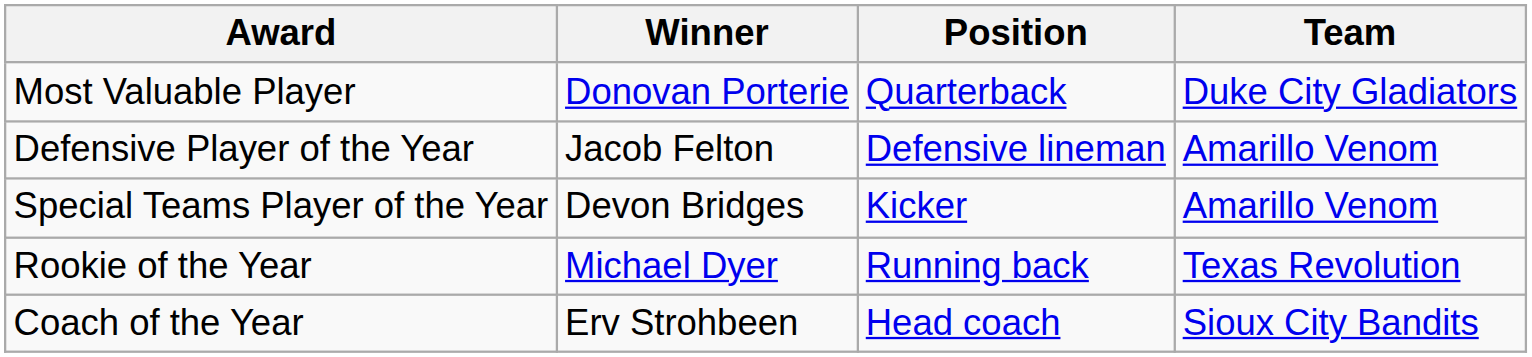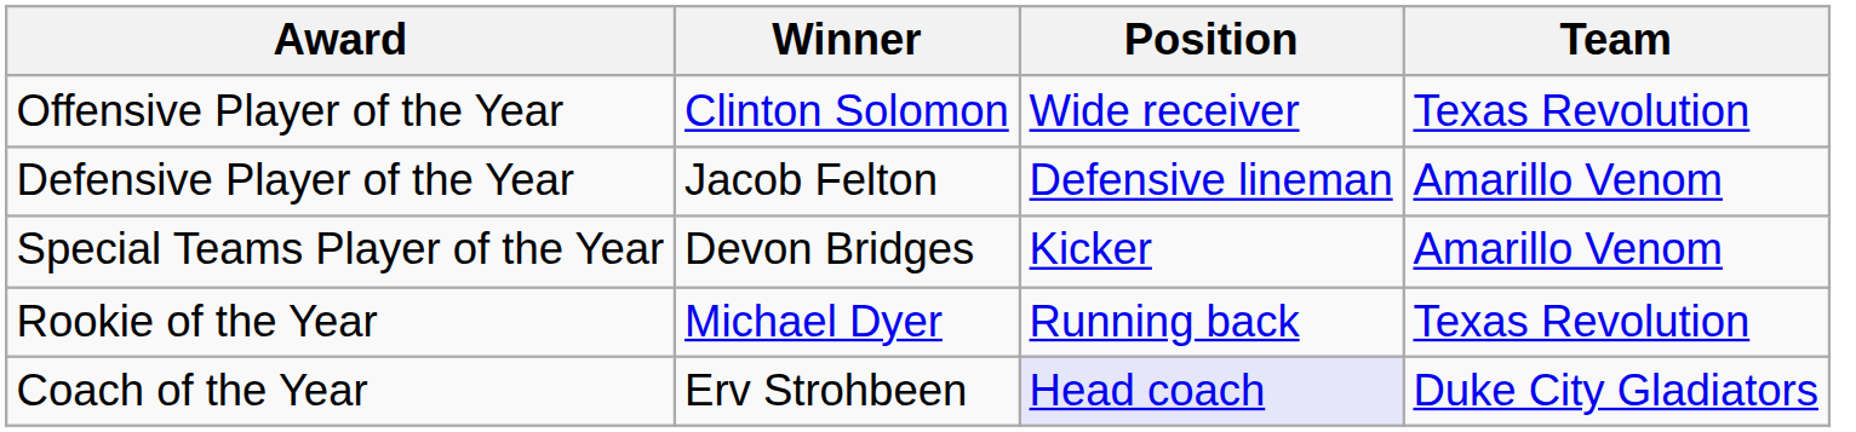- row: Most Valuable Player | Donovan Porterie | Quarterback | Duke City Gladiators
+ row: Offensive Player of the Year | Clinton Solomon | Wide receiver | Texas Revolution
Coach of the Year | Position: no background -> lavender background
Coach of the Year | Team: Sioux City Bandits -> Duke City Gladiators
